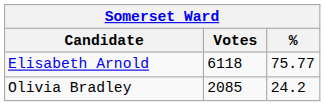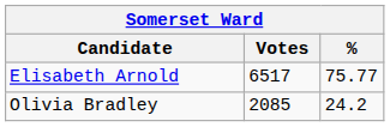Elisabeth Arnold | Votes: 6118 -> 6517
